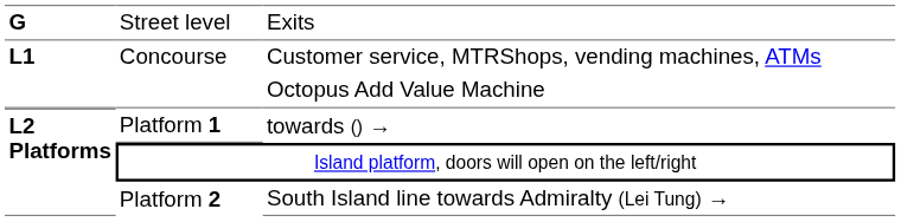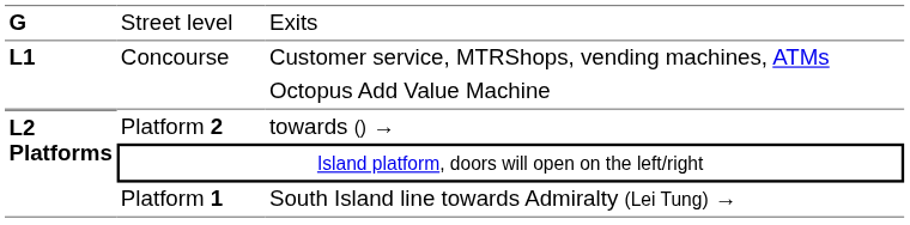towards () → | column 2: Platform 1 -> Platform 2
South Island line towards Admiralty (Lei Tung) → | column 2: Platform 2 -> Platform 1
